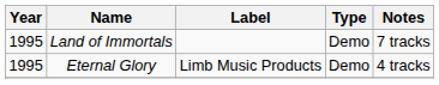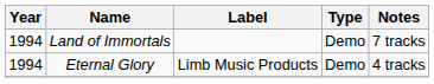Land of Immortals | Year: 1995 -> 1994
Eternal Glory | Year: 1995 -> 1994
